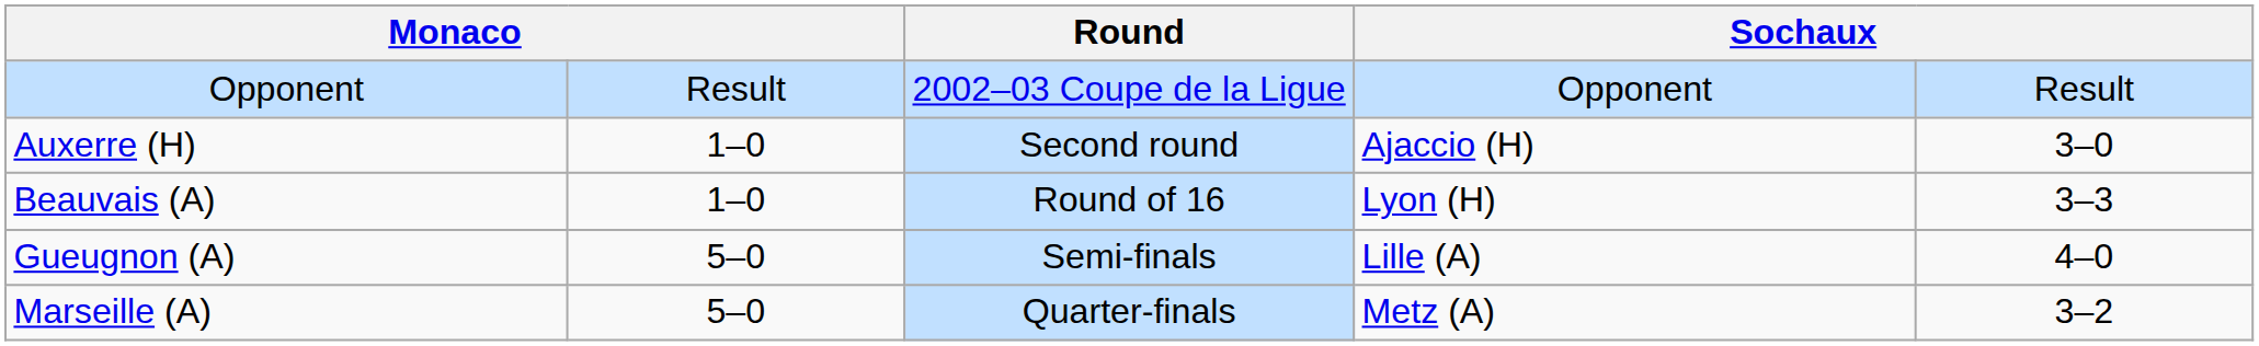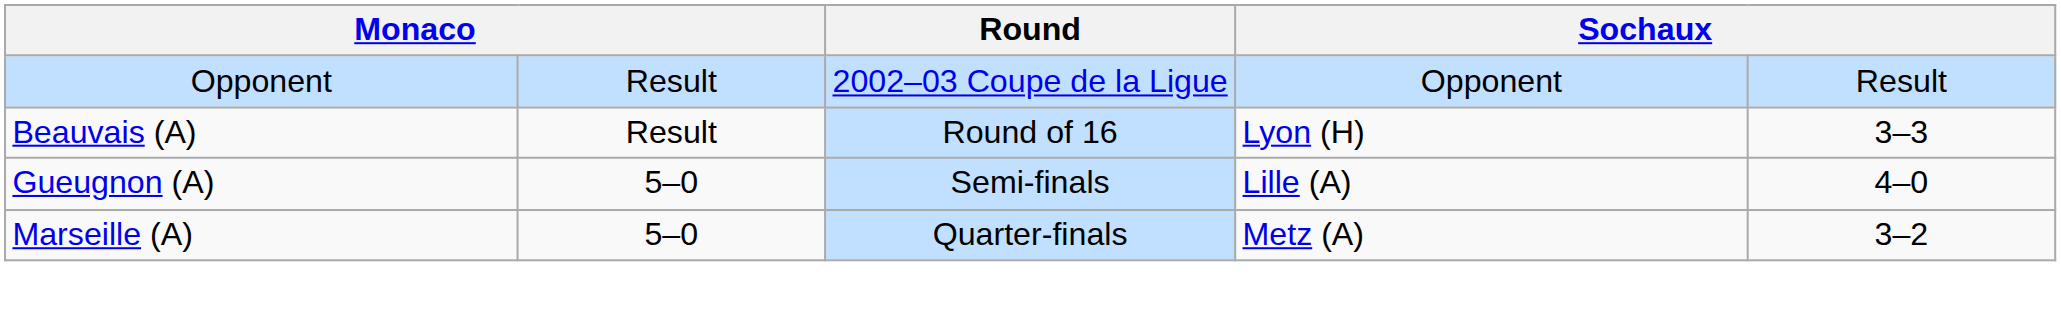- row: Auxerre (H) | 1–0 | Second round | Ajaccio (H) | 3–0
Beauvais (A) | column 2: 1–0 -> Result
